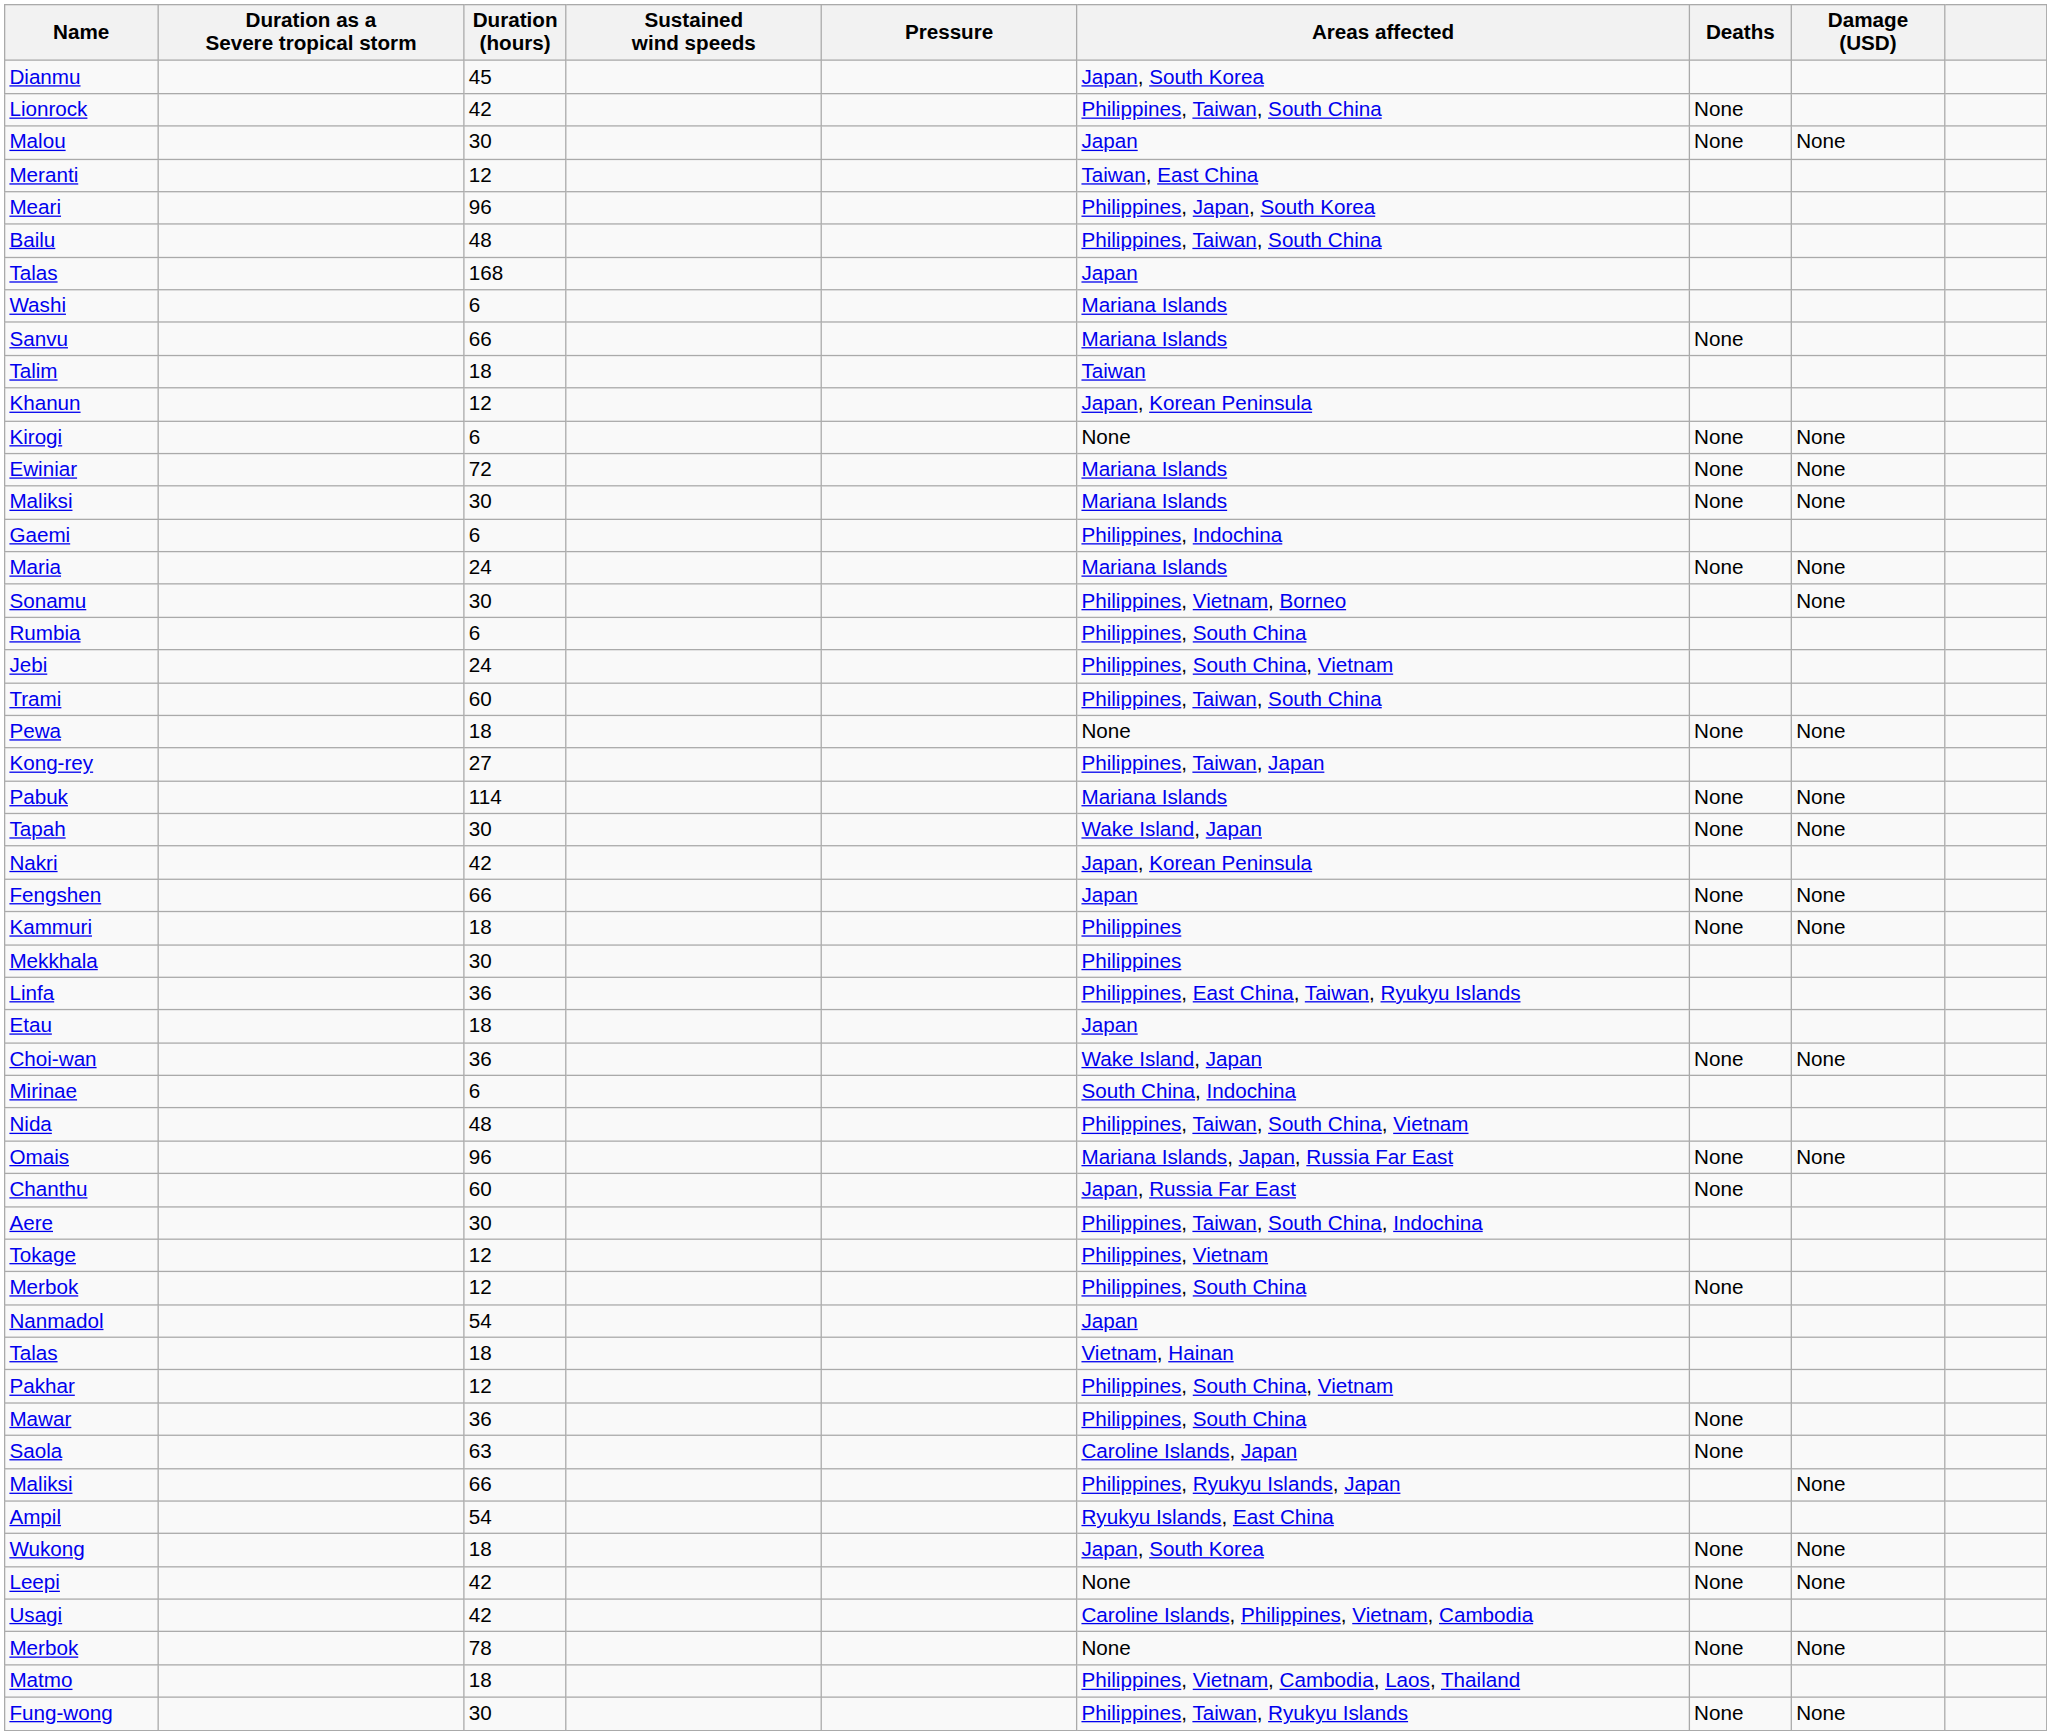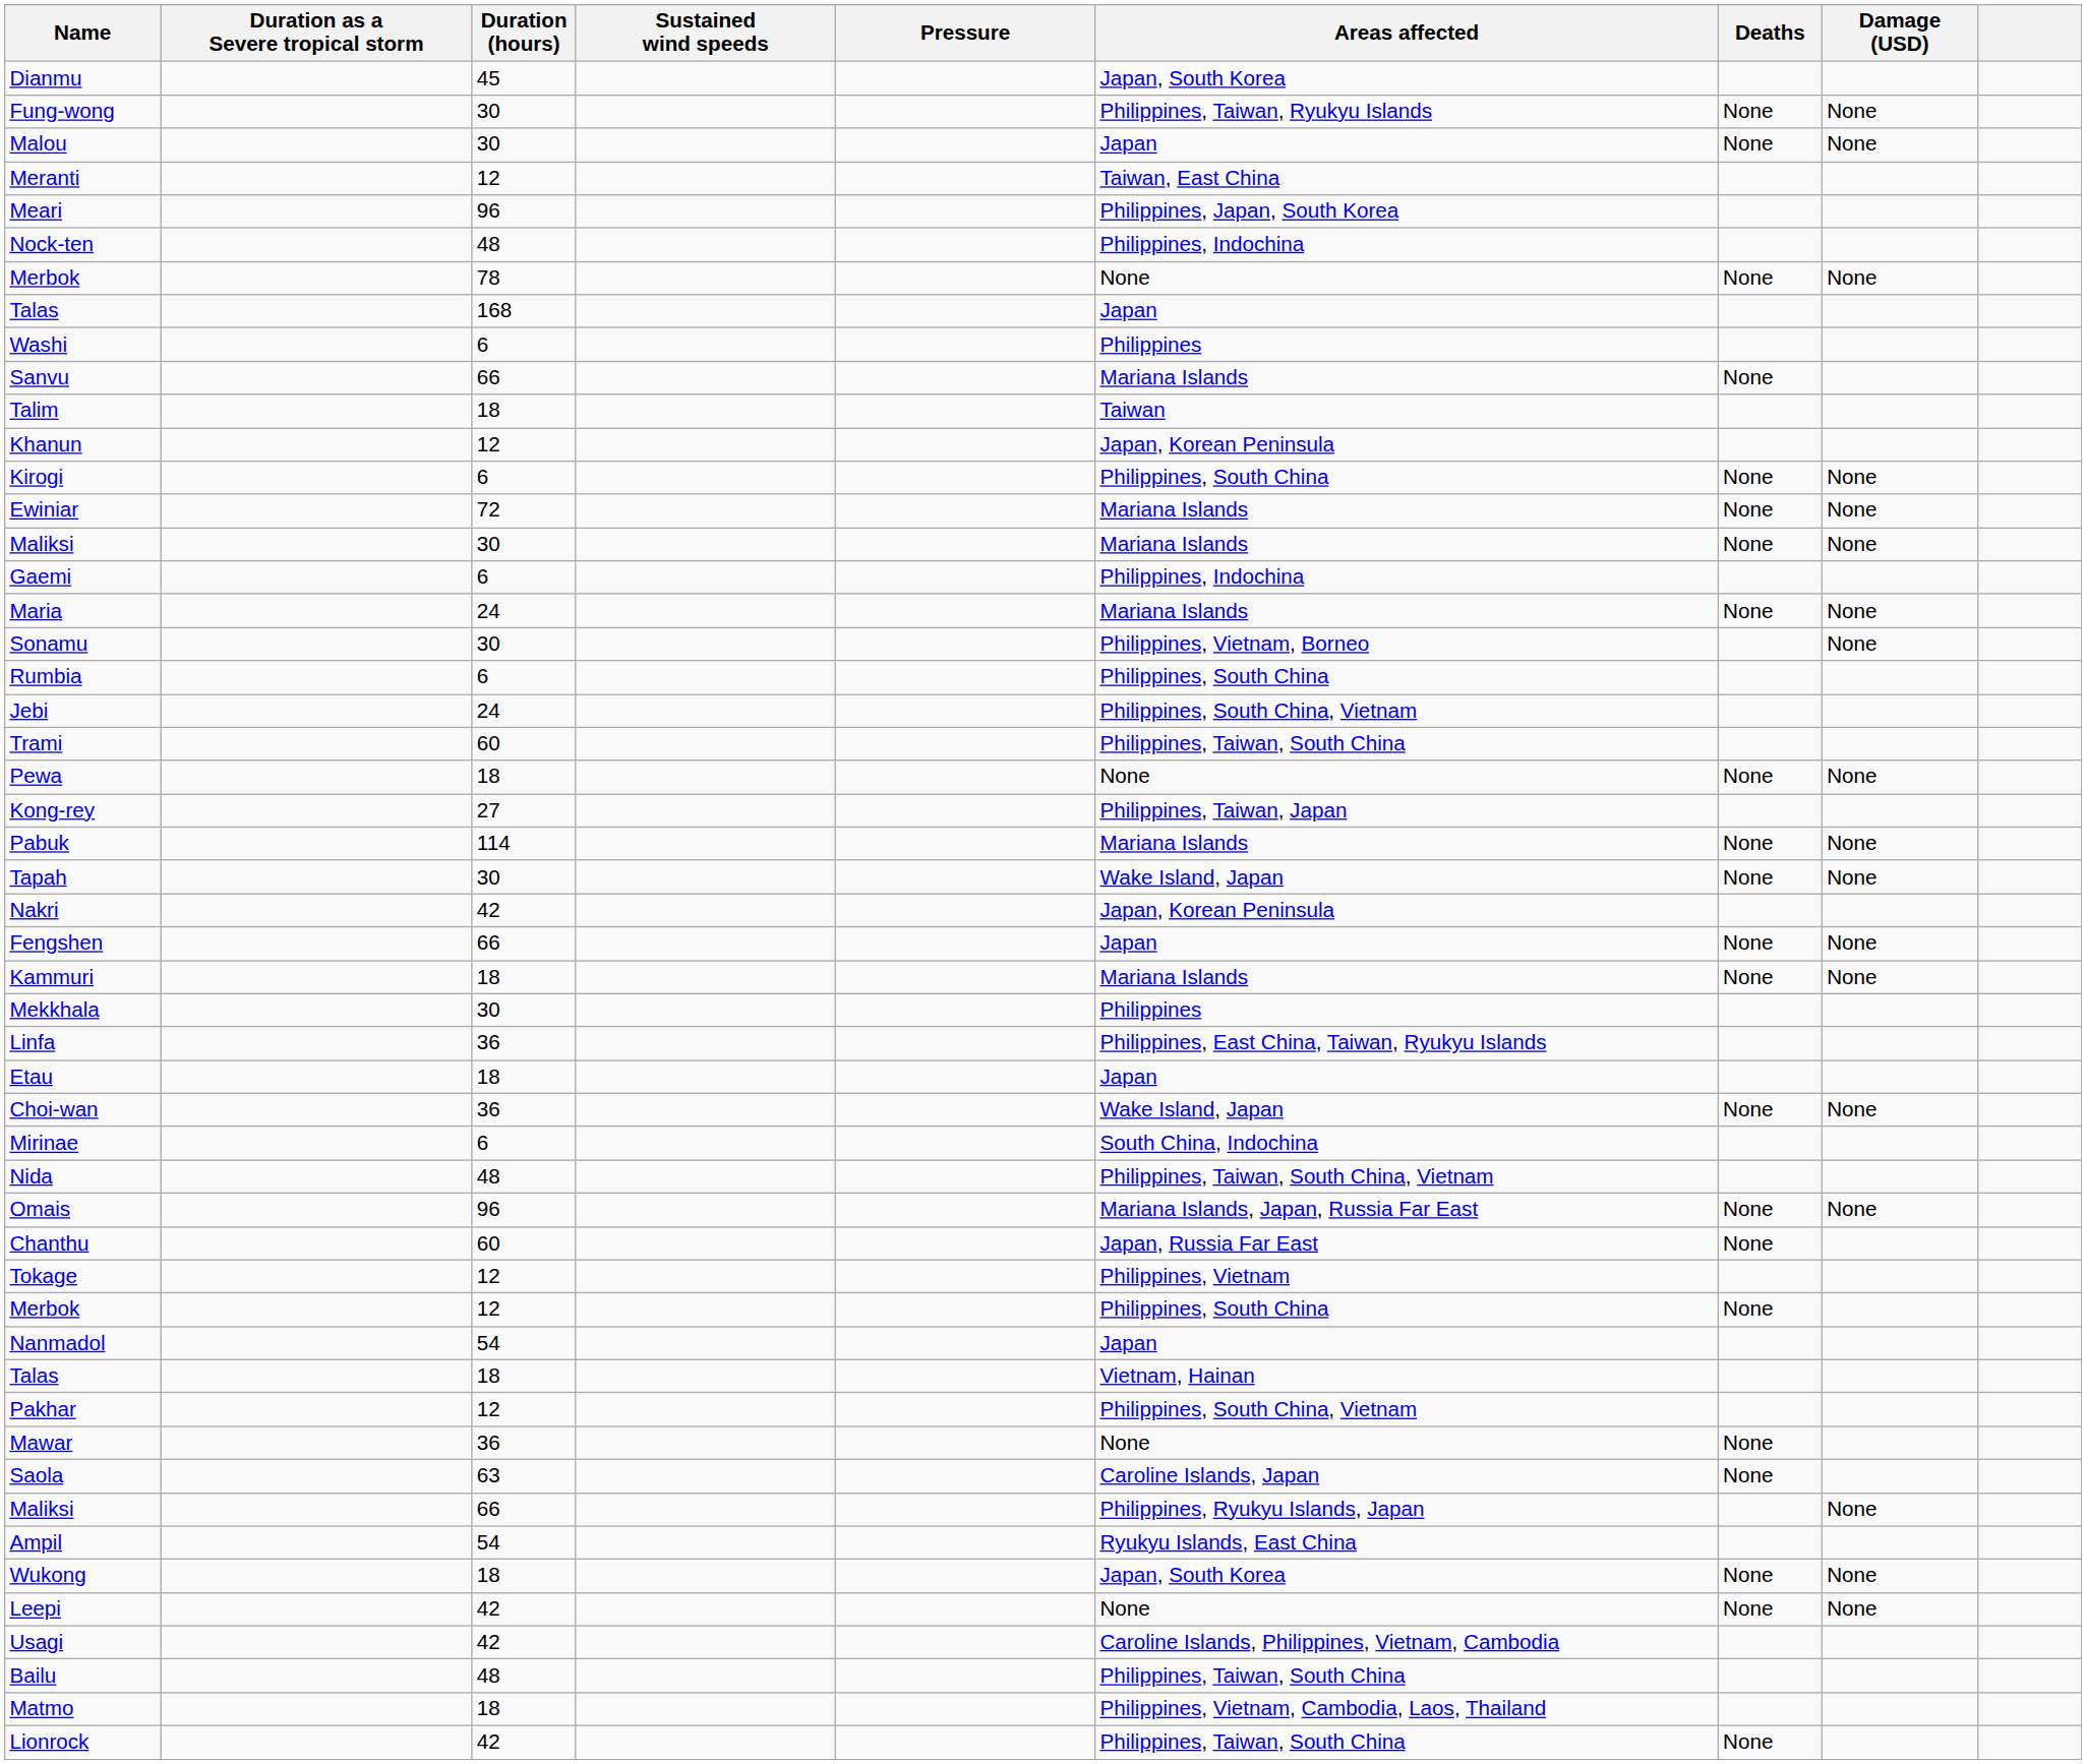rows swapped: Lionrock <-> Fung-wong
+ row: Nock-ten | 48 | Philippines, Indochina
rows swapped: Merbok / 78 <-> Bailu
Washi | Areas affected: Mariana Islands -> Philippines
Kirogi | Areas affected: None -> Philippines, South China
Kammuri | Areas affected: Philippines -> Mariana Islands
- row: Aere | 30 | Philippines, Taiwan, South China, Indochina
Mawar | Areas affected: Philippines, South China -> None
